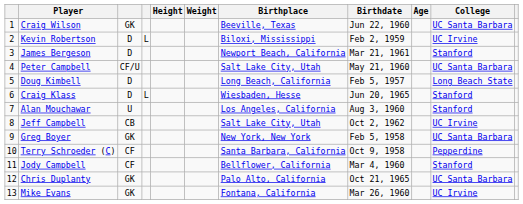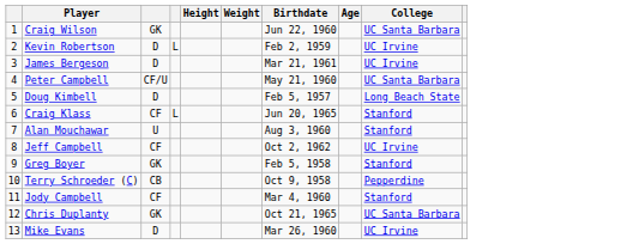- column: Birthplace | Beeville, Texas | Biloxi, Mississippi | Newport Beach, California | Salt Lake City, Utah | Long Beach, California | Wiesbaden, Hesse | Los Angeles, California | Salt Lake City, Utah | New York, New York | Santa Barbara, California | Bellflower, California | Palo Alto, California | Fontana, California
James Bergeson | College: Stanford -> UC Irvine
Craig Klass | column 3: D -> CF
Jeff Campbell | column 3: CB -> CF
Greg Boyer | College: UC Santa Barbara -> Stanford
Terry Schroeder (C) | column 3: CF -> CB
Mike Evans | column 3: GK -> D
